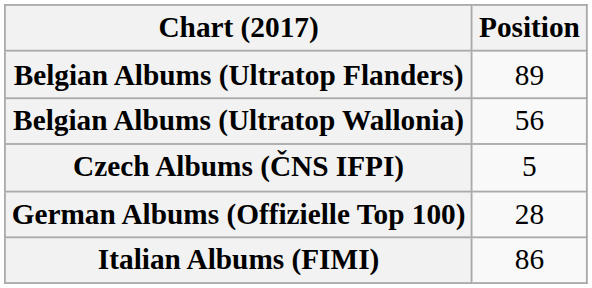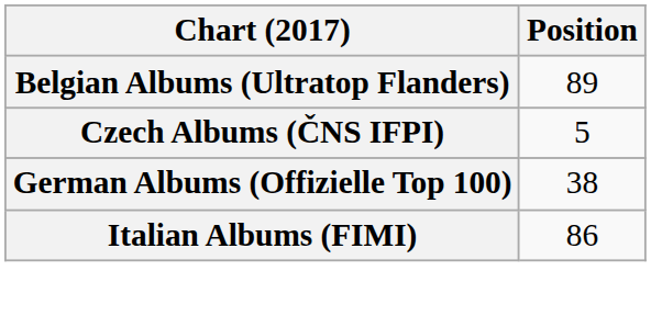- row: Belgian Albums (Ultratop Wallonia) | 56
German Albums (Offizielle Top 100) | Position: 28 -> 38
